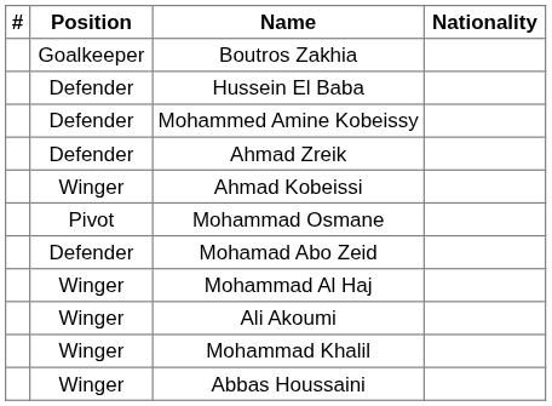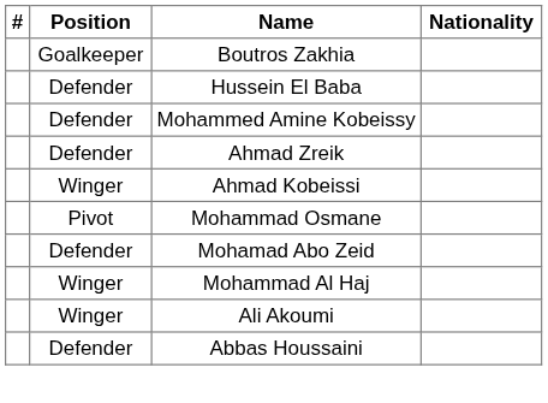- row: Winger | Mohammad Khalil
Abbas Houssaini | Position: Winger -> Defender
